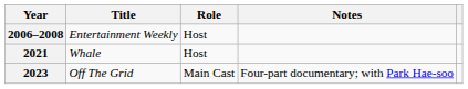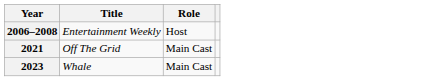- column: Notes | Four-part documentary; with Park Hae-soo
2021 | Title: Whale -> Off The Grid
2021 | Role: Host -> Main Cast
2023 | Title: Off The Grid -> Whale
